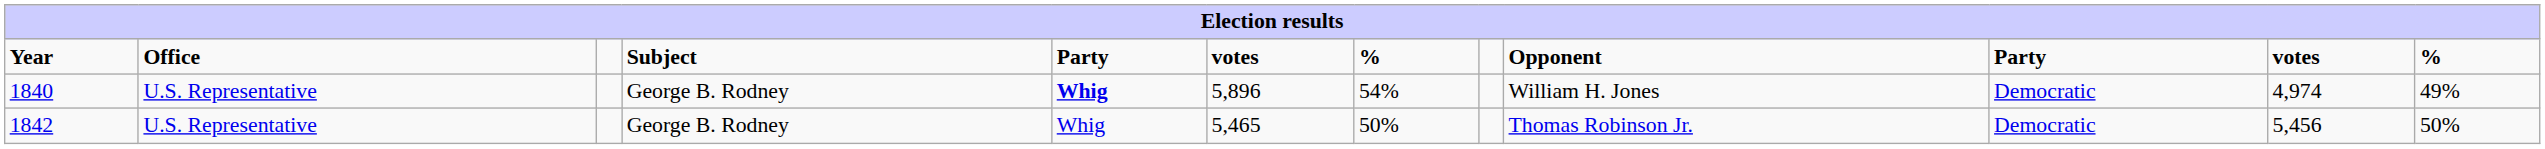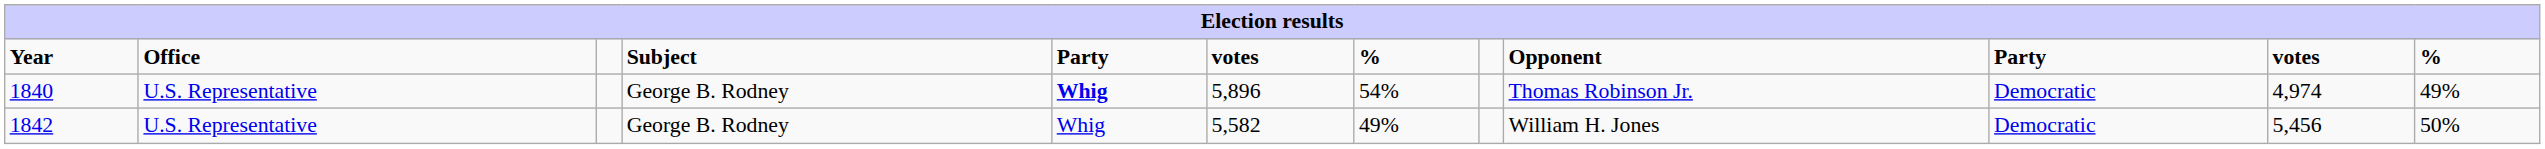1840 | Opponent: William H. Jones -> Thomas Robinson Jr.
1842 | column 6: 5,465 -> 5,582
1842 | column 7: 50% -> 49%
1842 | Opponent: Thomas Robinson Jr. -> William H. Jones
